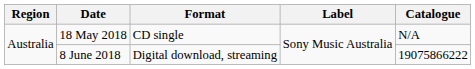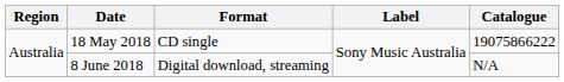18 May 2018 | Catalogue: N/A -> 19075866222
8 June 2018 | Catalogue: 19075866222 -> N/A
